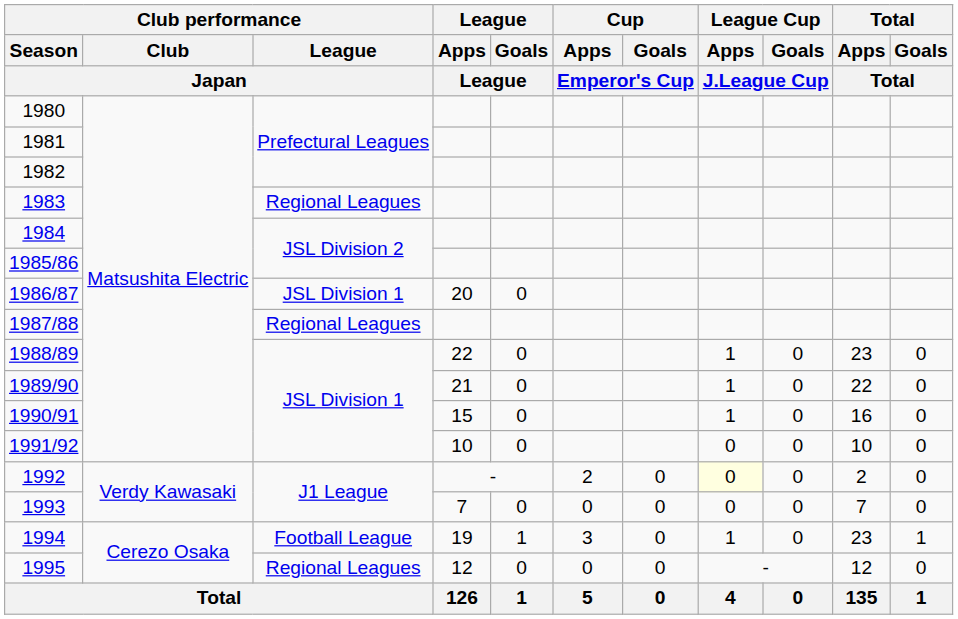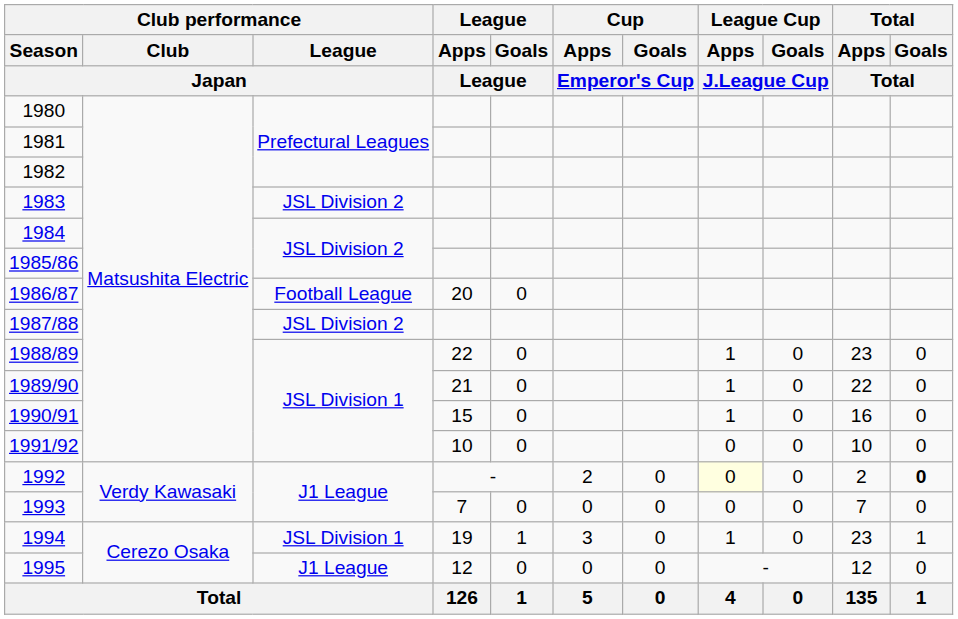1983 | Club performance / League / Japan: Regional Leagues -> JSL Division 2
1986/87 | Club performance / League / Japan: JSL Division 1 -> Football League
1987/88 | Club performance / League / Japan: Regional Leagues -> JSL Division 2
1992 | Total / Goals / Total: normal -> bold
1994 | Club performance / League / Japan: Football League -> JSL Division 1
1995 | Club performance / League / Japan: Regional Leagues -> J1 League
